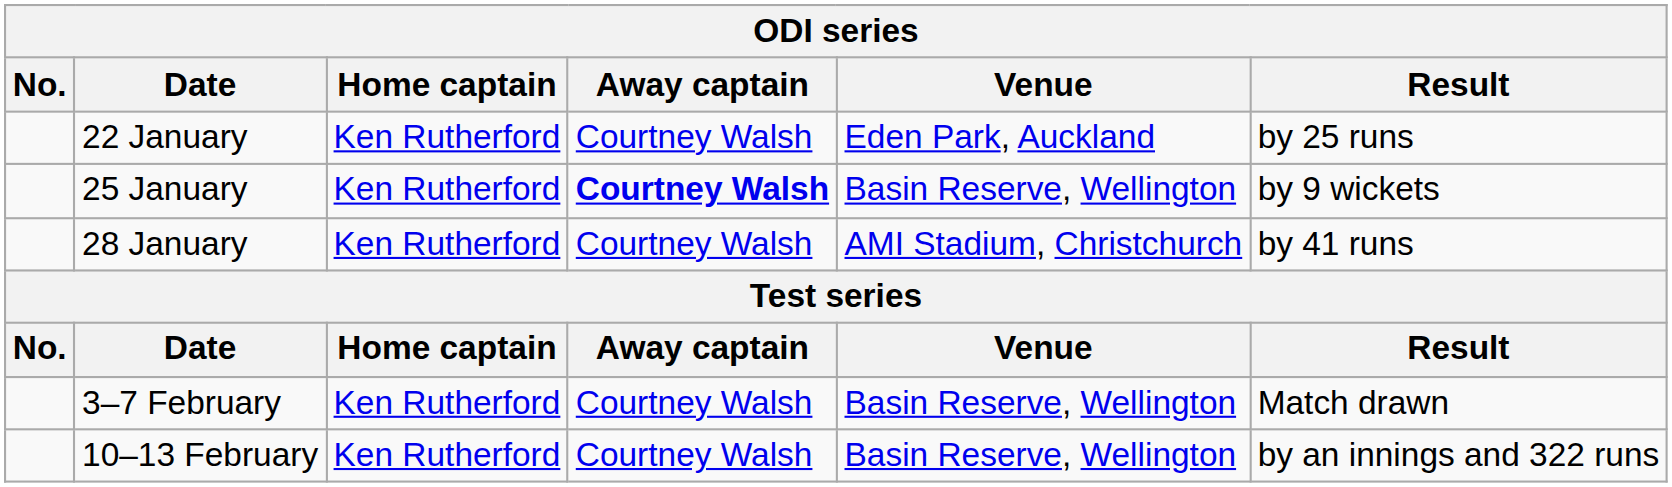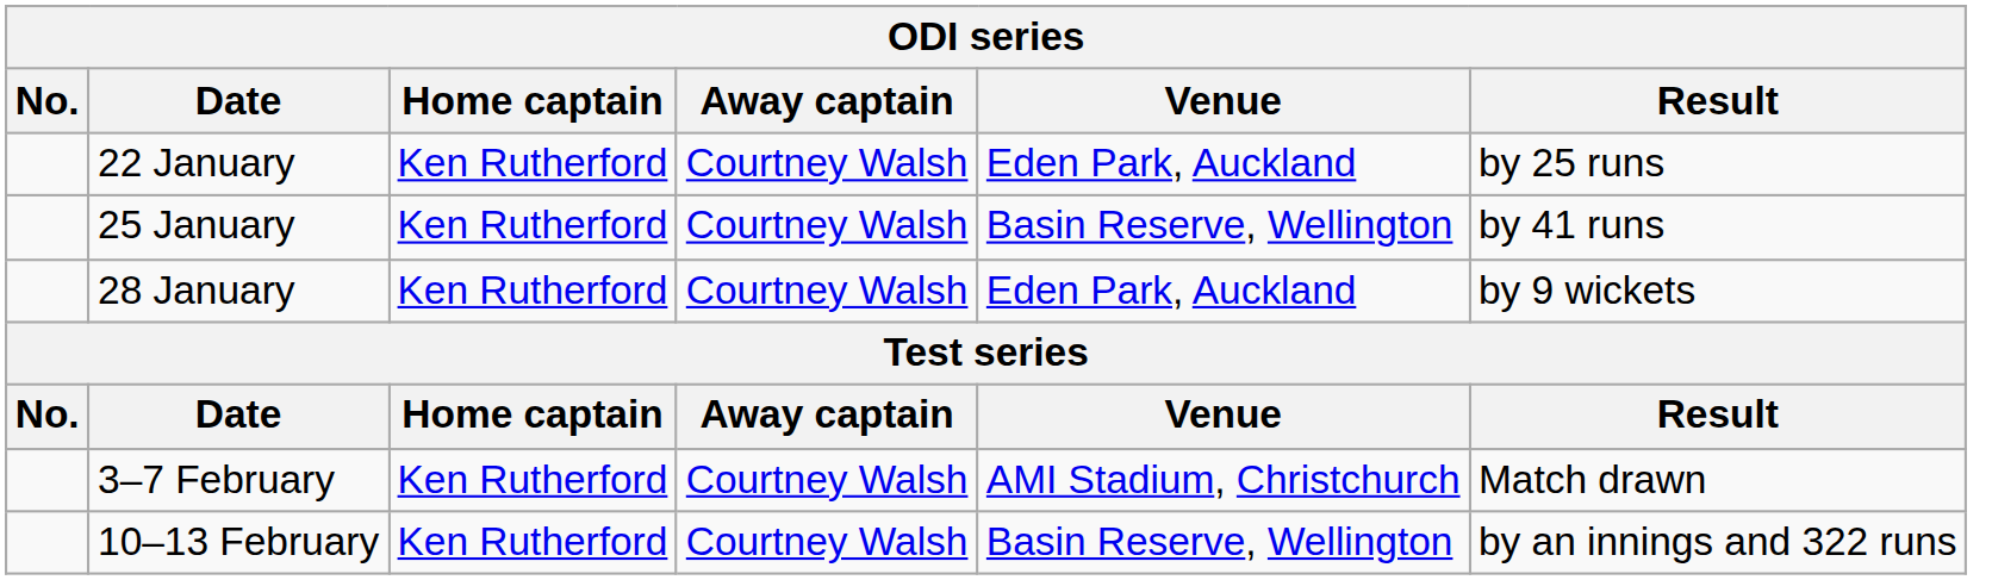25 January | Away captain: bold -> normal
25 January | Result: by 9 wickets -> by 41 runs
28 January | Venue: AMI Stadium, Christchurch -> Eden Park, Auckland
28 January | Result: by 41 runs -> by 9 wickets
3–7 February | Venue: Basin Reserve, Wellington -> AMI Stadium, Christchurch
